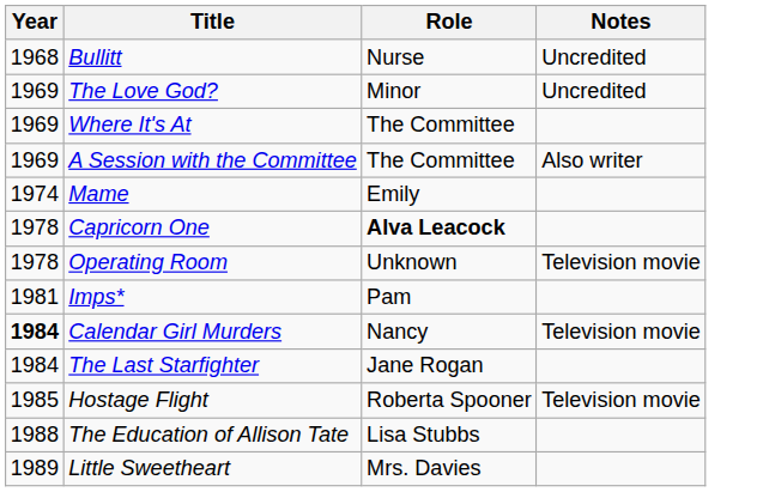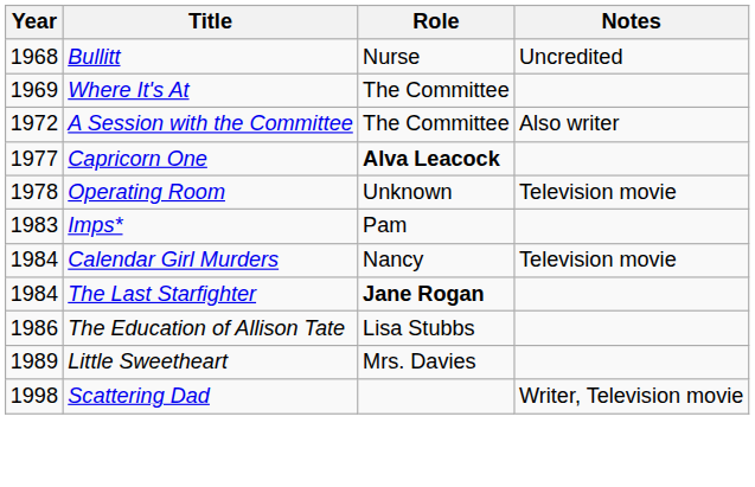- row: 1969 | The Love God? | Minor | Uncredited
A Session with the Committee | Year: 1969 -> 1972
- row: 1974 | Mame | Emily
Capricorn One | Year: 1978 -> 1977
Imps* | Year: 1981 -> 1983
Calendar Girl Murders | Year: bold -> normal
The Last Starfighter | Role: normal -> bold
- row: 1985 | Hostage Flight | Roberta Spooner | Television movie
The Education of Allison Tate | Year: 1988 -> 1986
+ row: 1998 | Scattering Dad | Writer, Television movie
